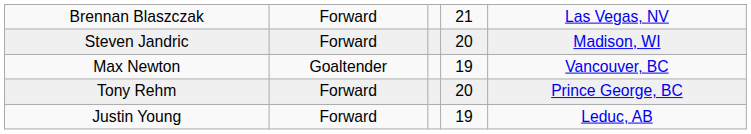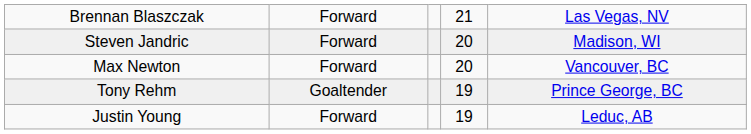Max Newton | column 2: Goaltender -> Forward
Max Newton | column 4: 19 -> 20
Tony Rehm | column 2: Forward -> Goaltender
Tony Rehm | column 4: 20 -> 19
